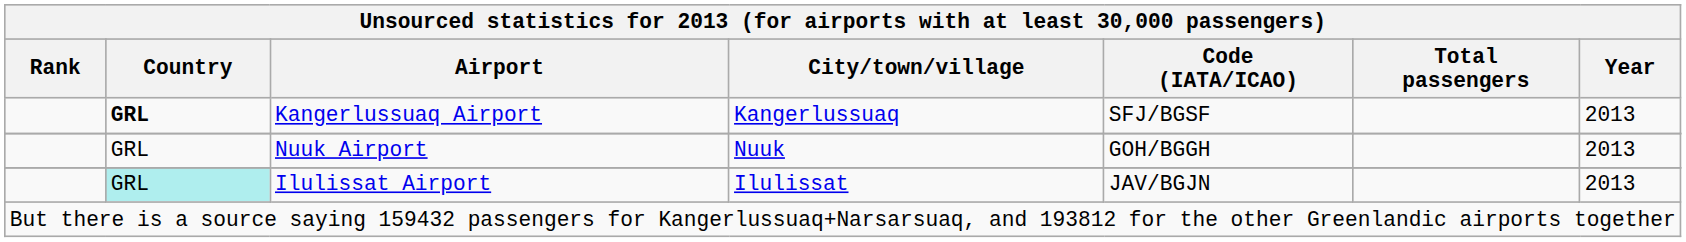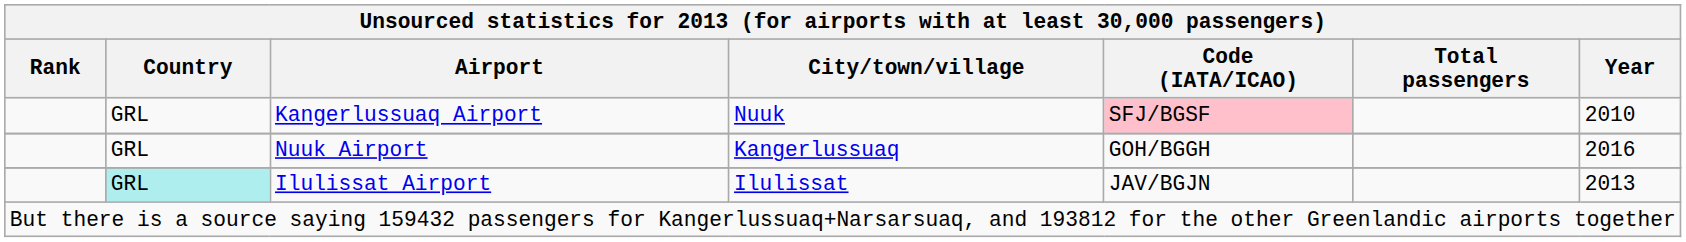Kangerlussuaq Airport | Country: bold -> normal
Kangerlussuaq Airport | City/town/village: Kangerlussuaq -> Nuuk
Kangerlussuaq Airport | Code (IATA/ICAO): no background -> pink background
Kangerlussuaq Airport | Year: 2013 -> 2010
Nuuk Airport | City/town/village: Nuuk -> Kangerlussuaq
Nuuk Airport | Year: 2013 -> 2016
